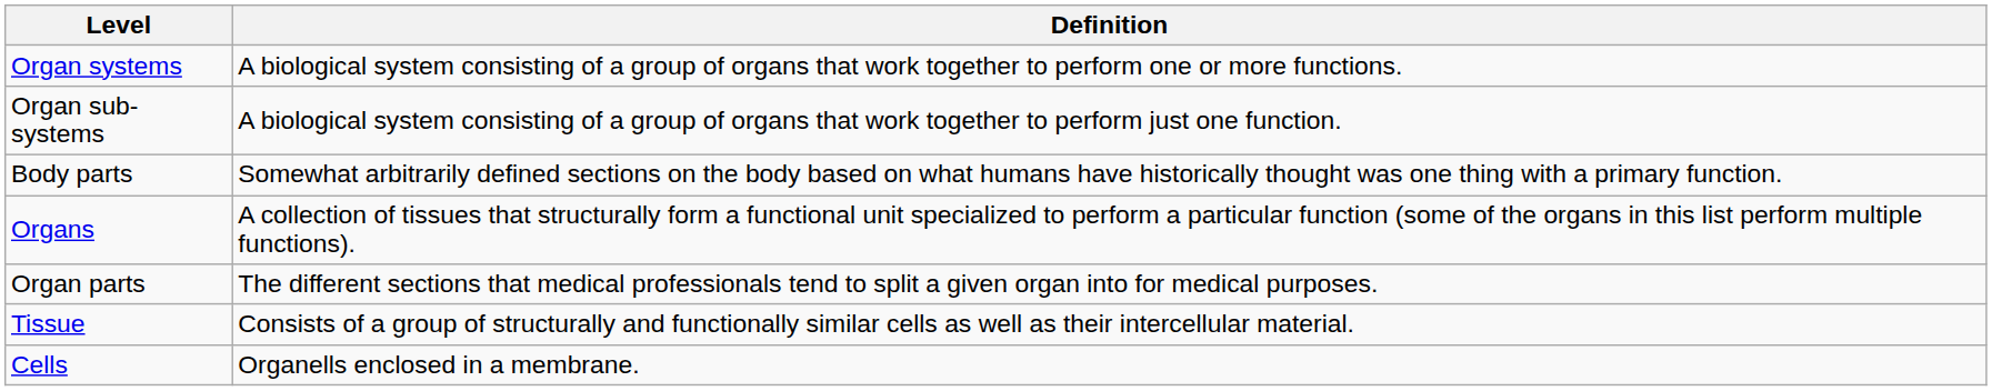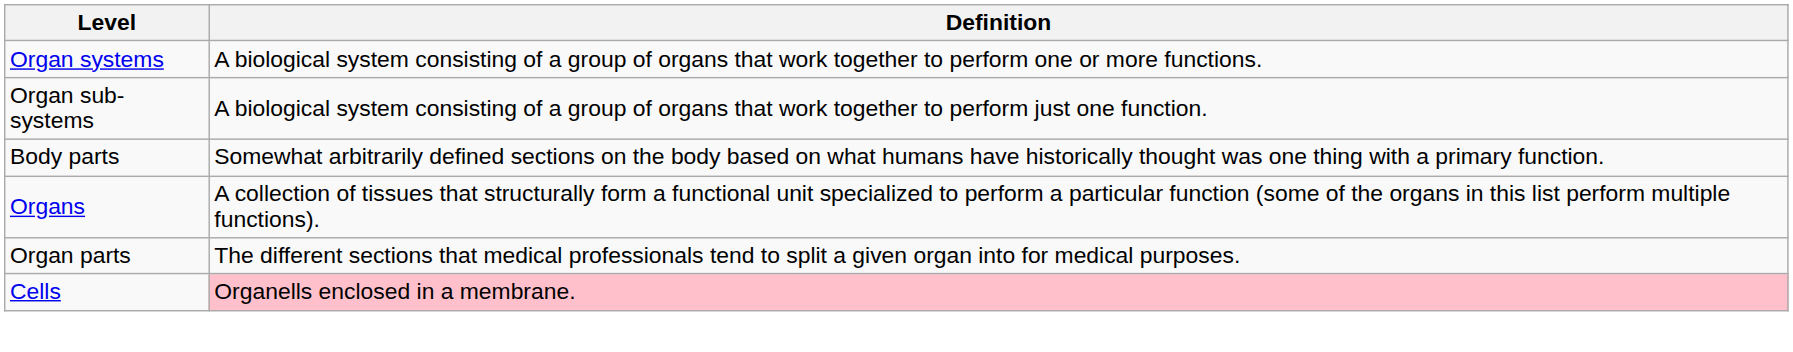- row: Tissue | Consists of a group of structurally and functionally similar cells as well as their intercellular material.
Cells | Definition: no background -> pink background
